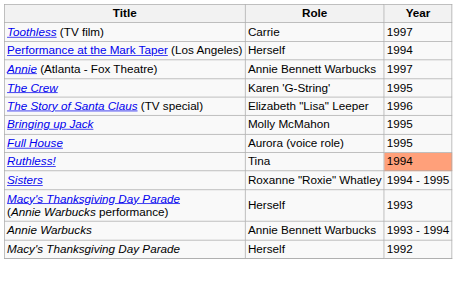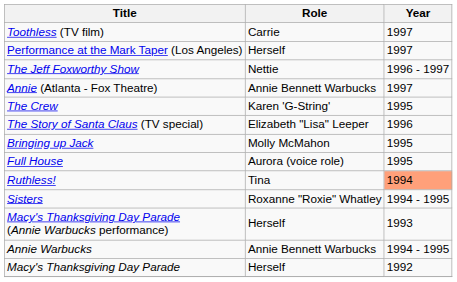Performance at the Mark Taper (Los Angeles) | Year: 1994 -> 1997
+ row: The Jeff Foxworthy Show | Nettie | 1996 - 1997
Annie Warbucks | Year: 1993 - 1994 -> 1994 - 1995
